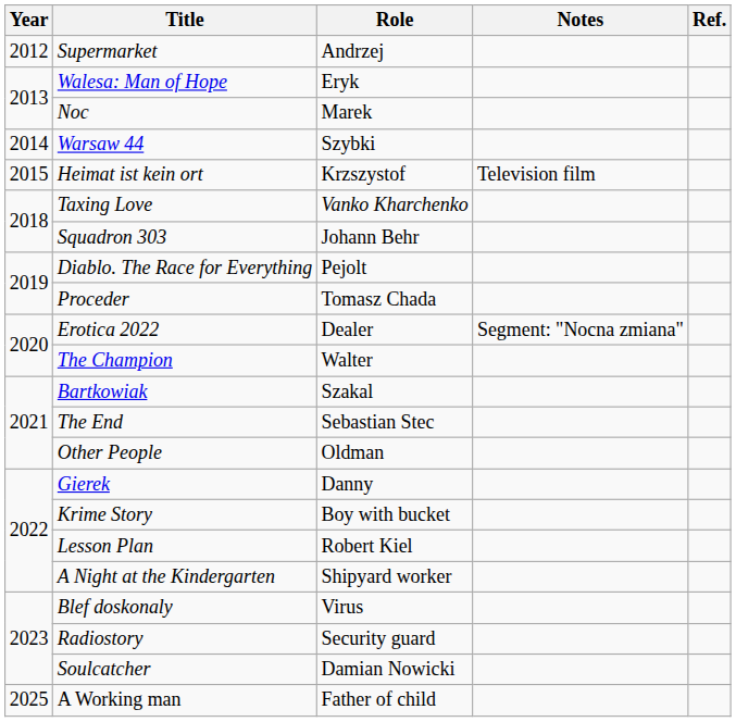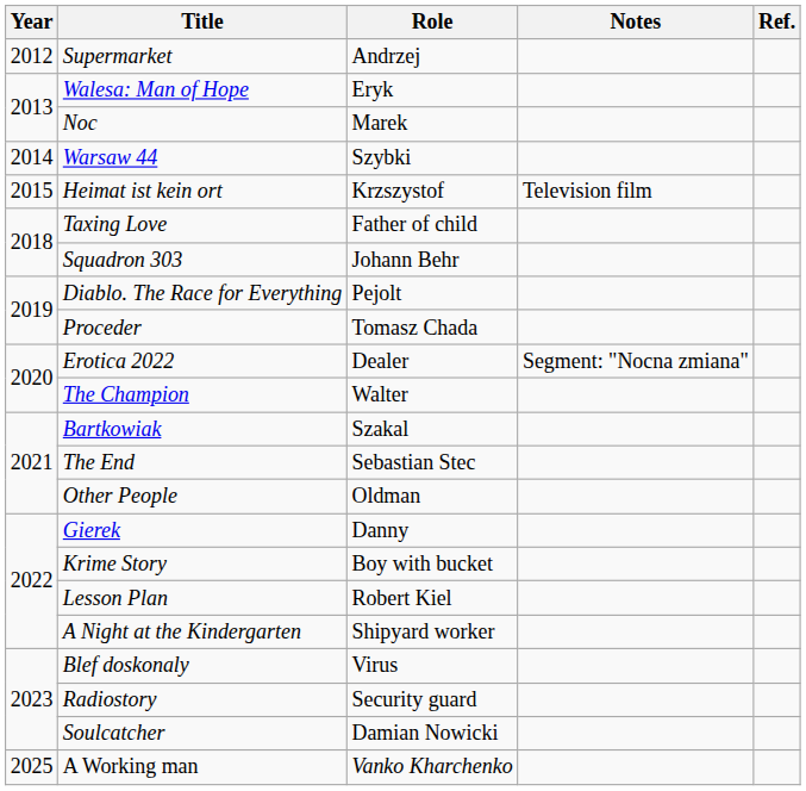Taxing Love | Role: Vanko Kharchenko -> Father of child
A Working man | Role: Father of child -> Vanko Kharchenko
